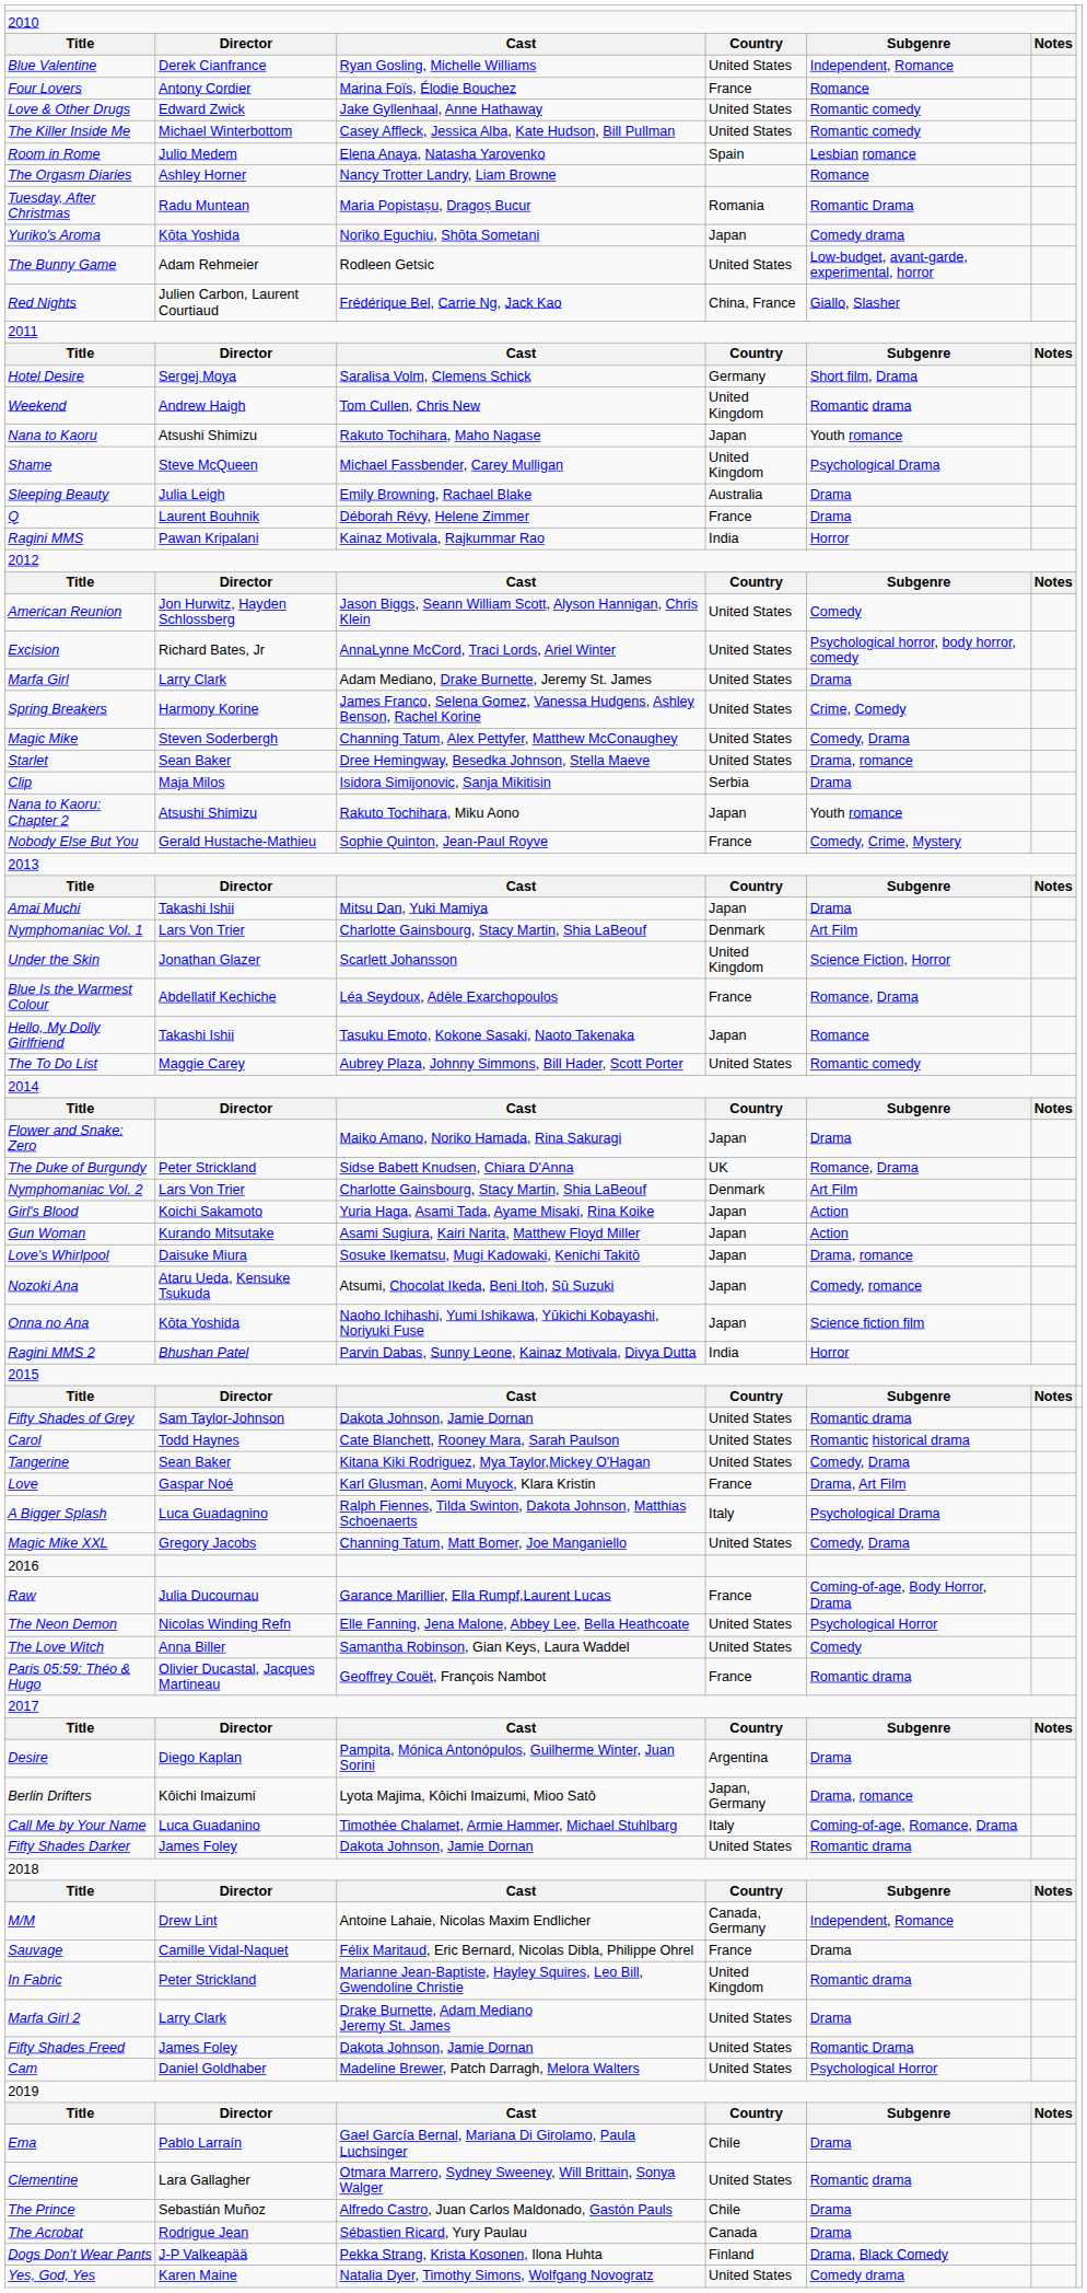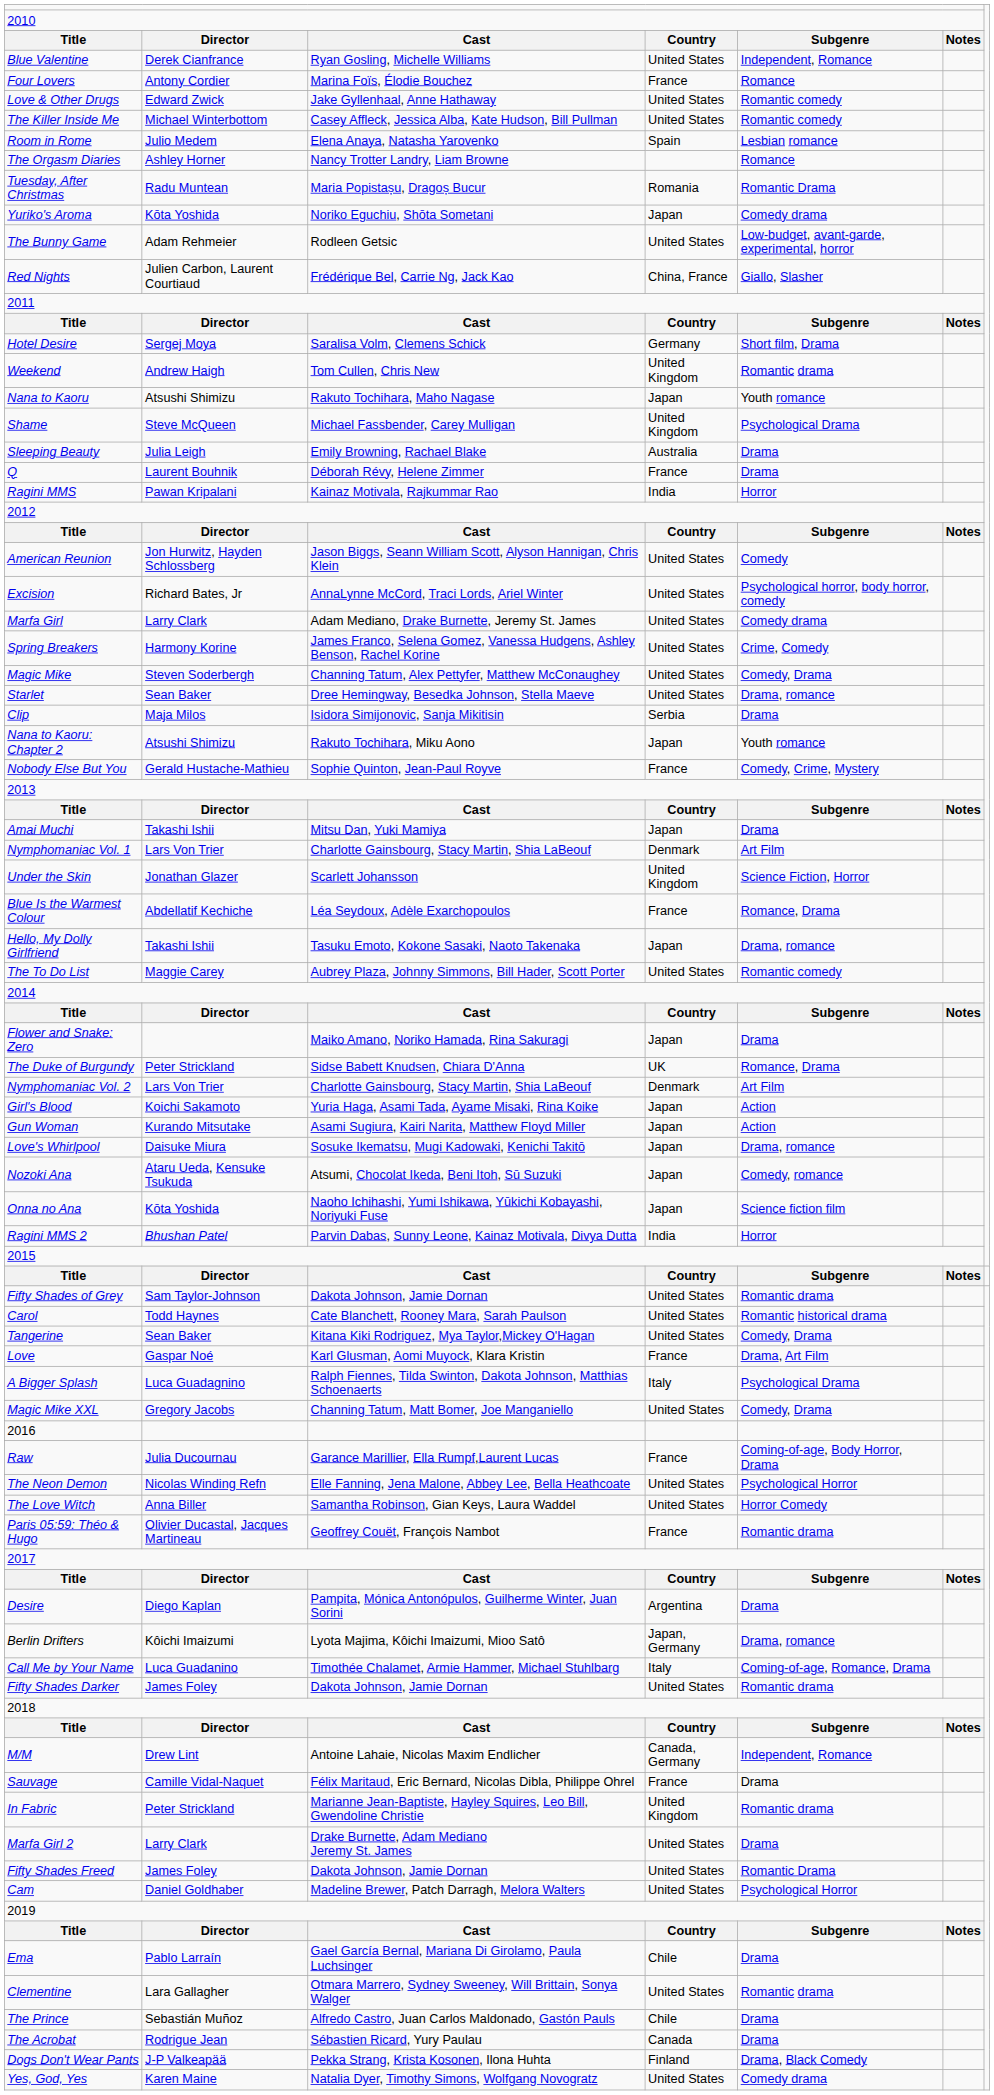Marfa Girl | column 5: Drama -> Comedy drama
Hello, My Dolly Girlfriend | column 5: Romance -> Drama, romance
The Love Witch | column 5: Comedy -> Horror Comedy
